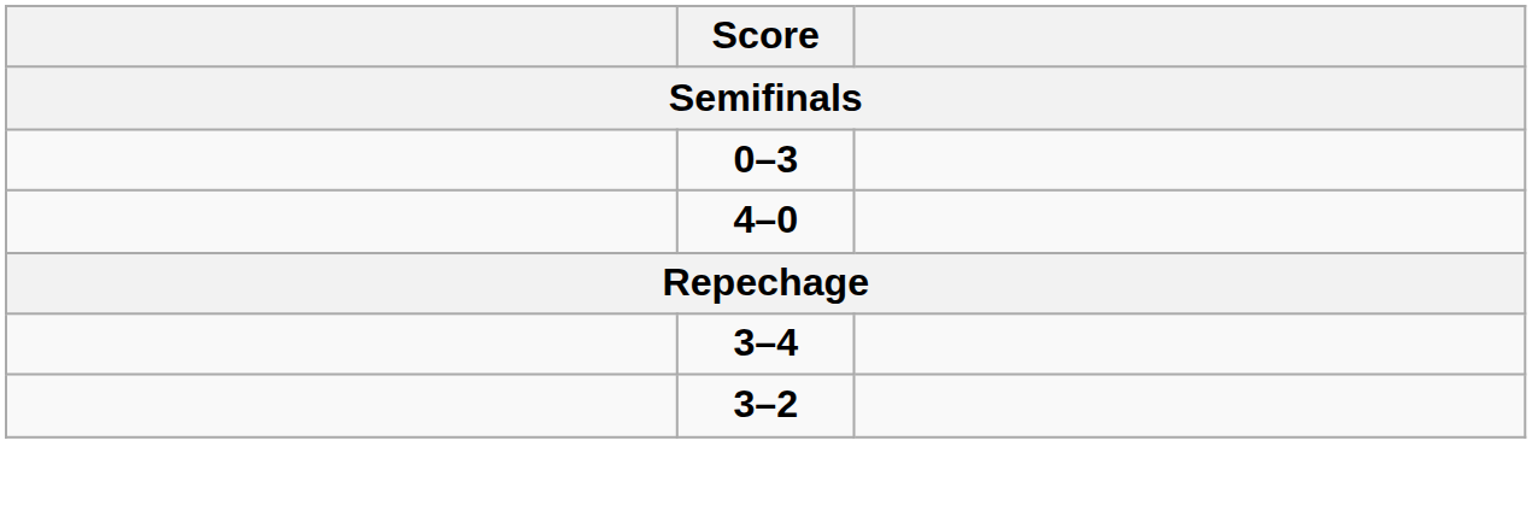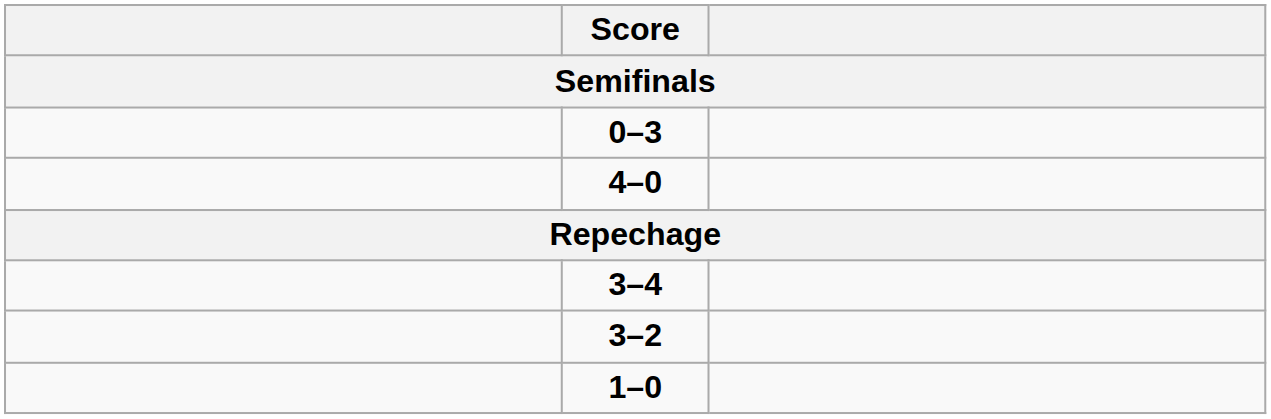+ row: 1–0
